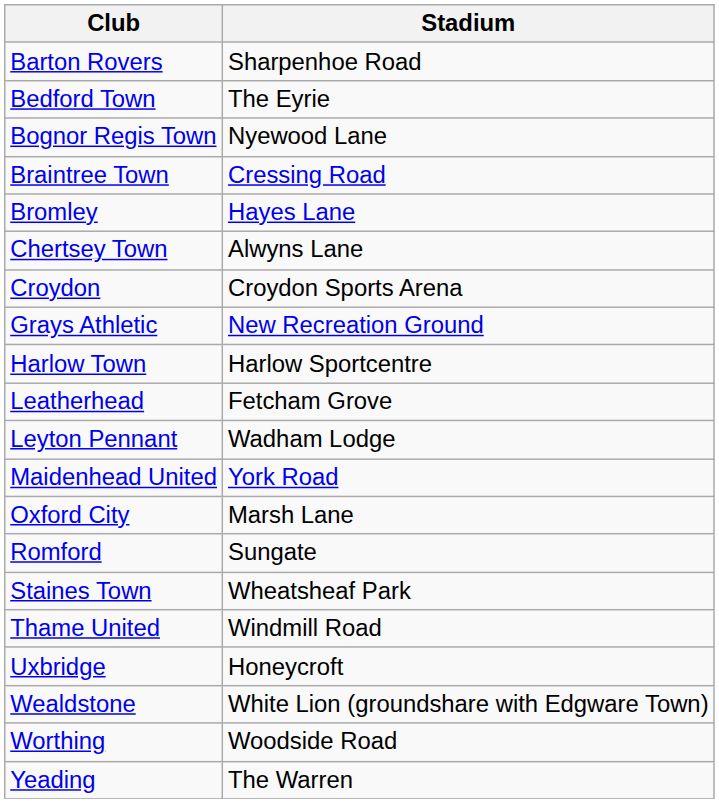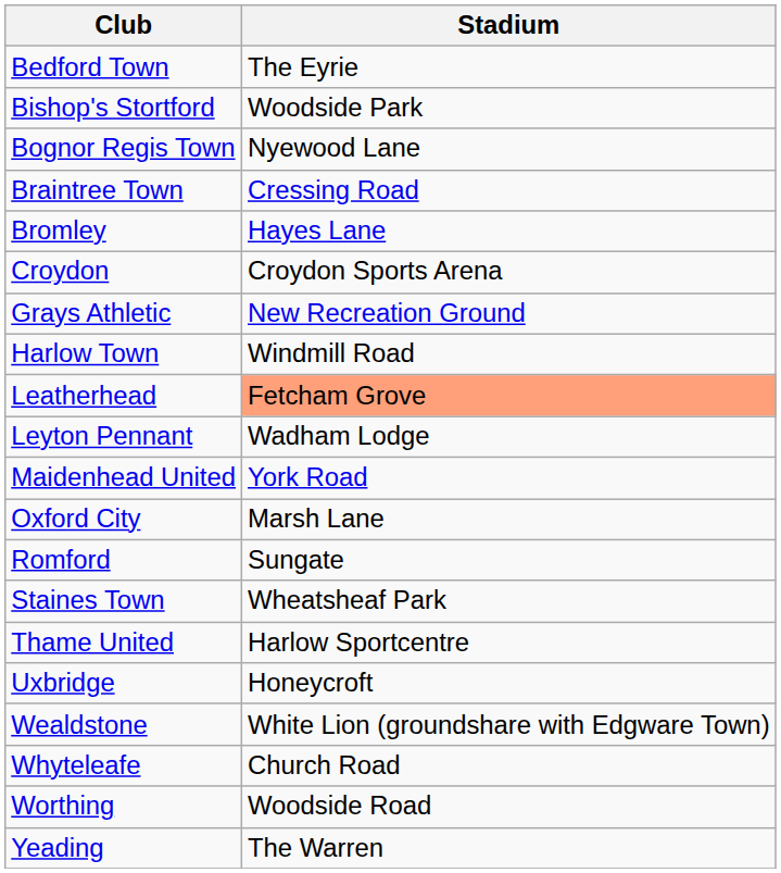- row: Barton Rovers | Sharpenhoe Road
+ row: Bishop's Stortford | Woodside Park
- row: Chertsey Town | Alwyns Lane
Harlow Town | Stadium: Harlow Sportcentre -> Windmill Road
Leatherhead | Stadium: no background -> lightsalmon background
Thame United | Stadium: Windmill Road -> Harlow Sportcentre
+ row: Whyteleafe | Church Road
